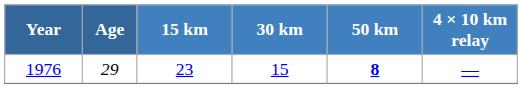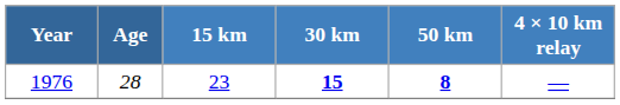1976 | Age: 29 -> 28
1976 | 30 km: normal -> bold
